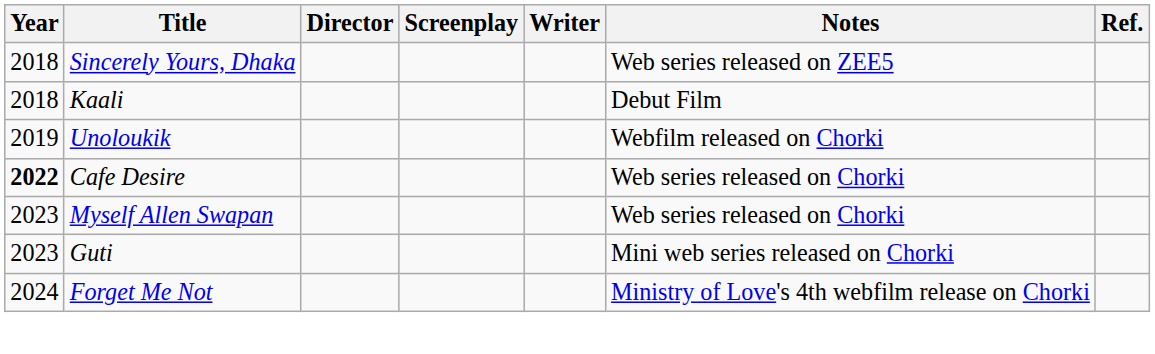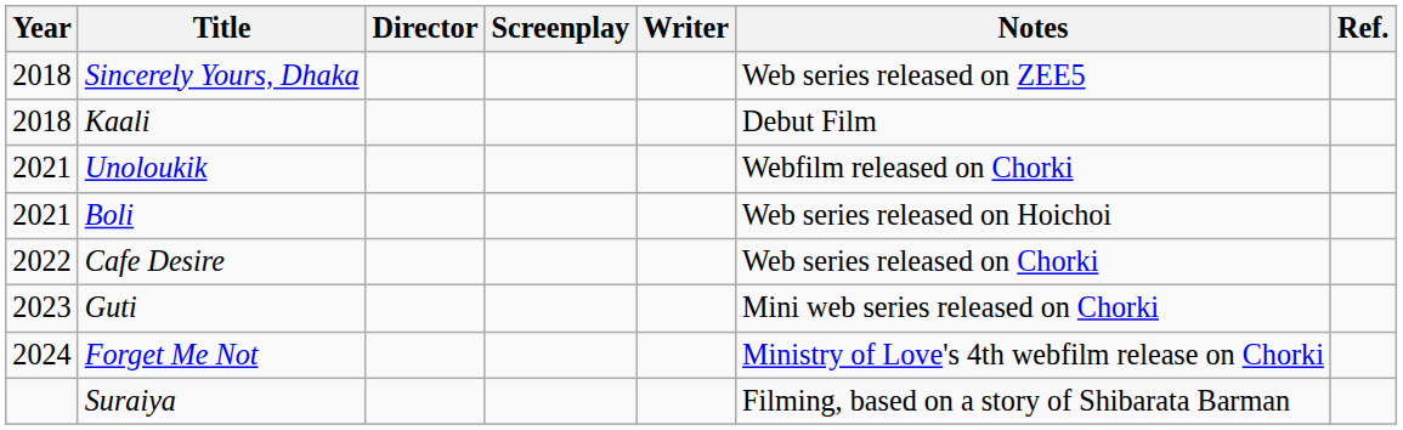Unoloukik | Year: 2019 -> 2021
+ row: 2021 | Boli | Web series released on Hoichoi
Cafe Desire | Year: bold -> normal
- row: 2023 | Myself Allen Swapan | Web series released on Chorki
+ row: Suraiya | Filming, based on a story of Shibarata Barman
